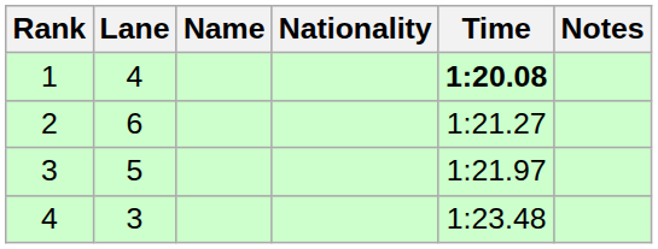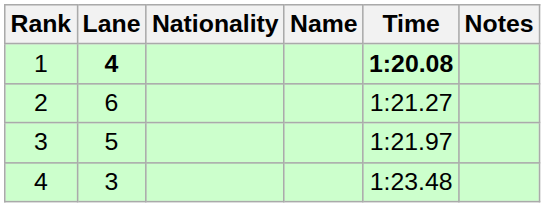columns swapped: Name <-> Nationality
1 | Lane: normal -> bold
